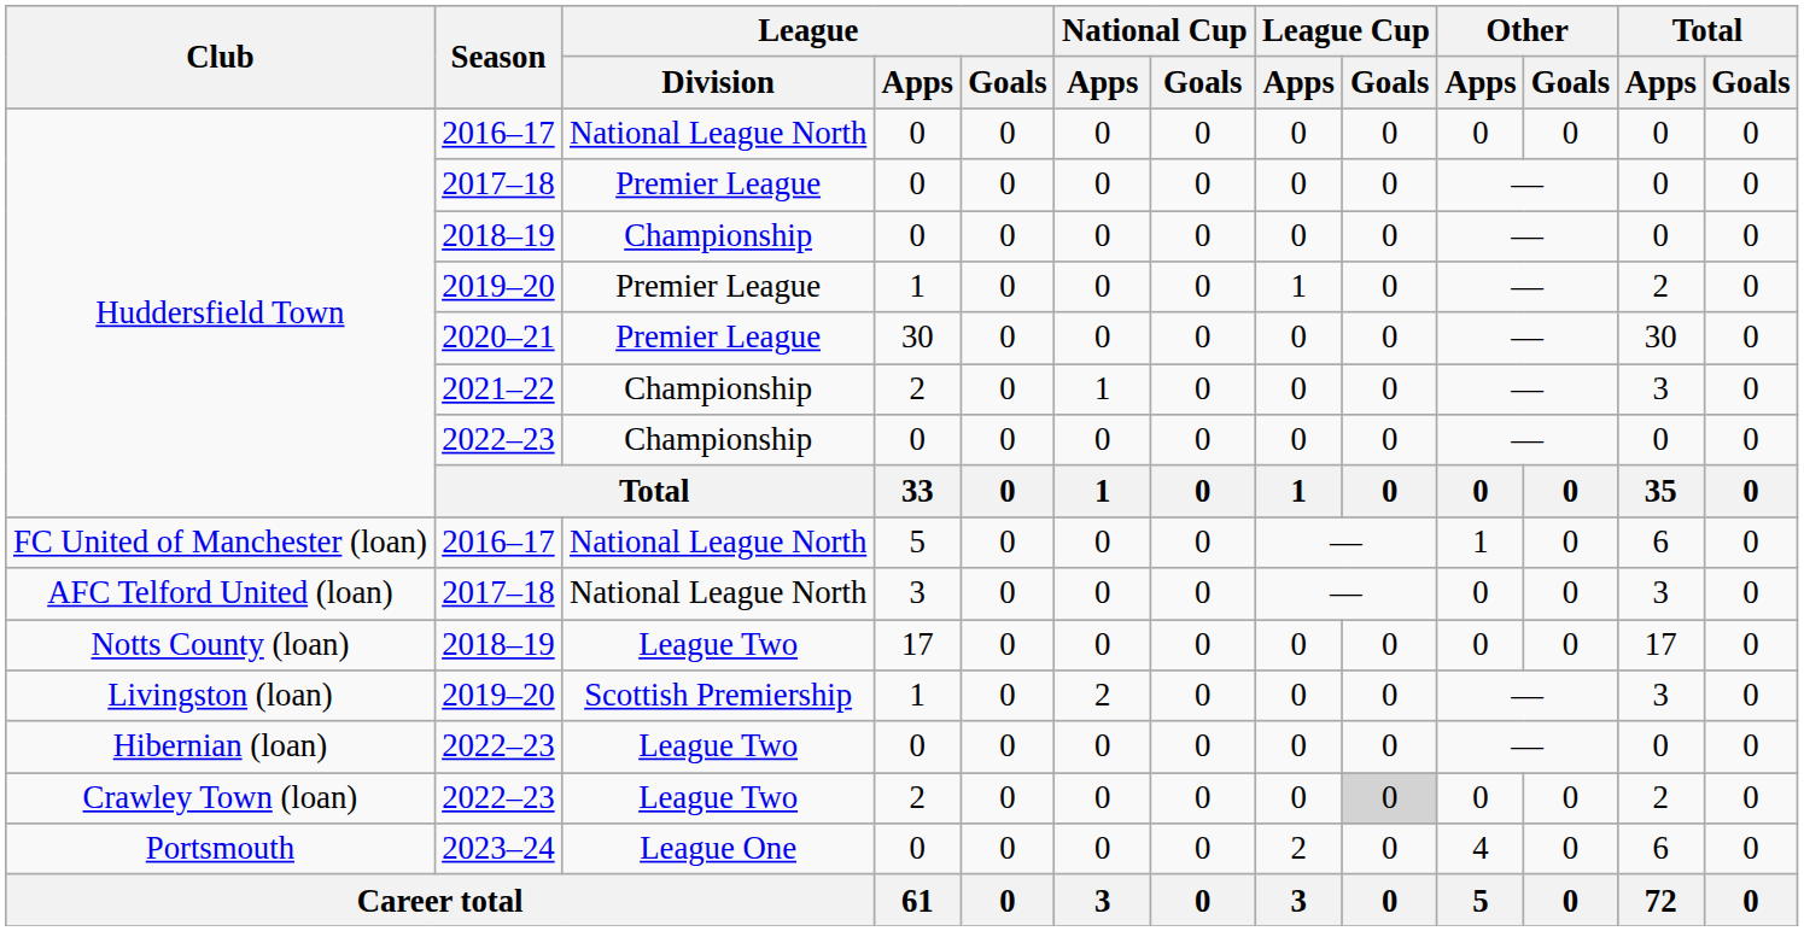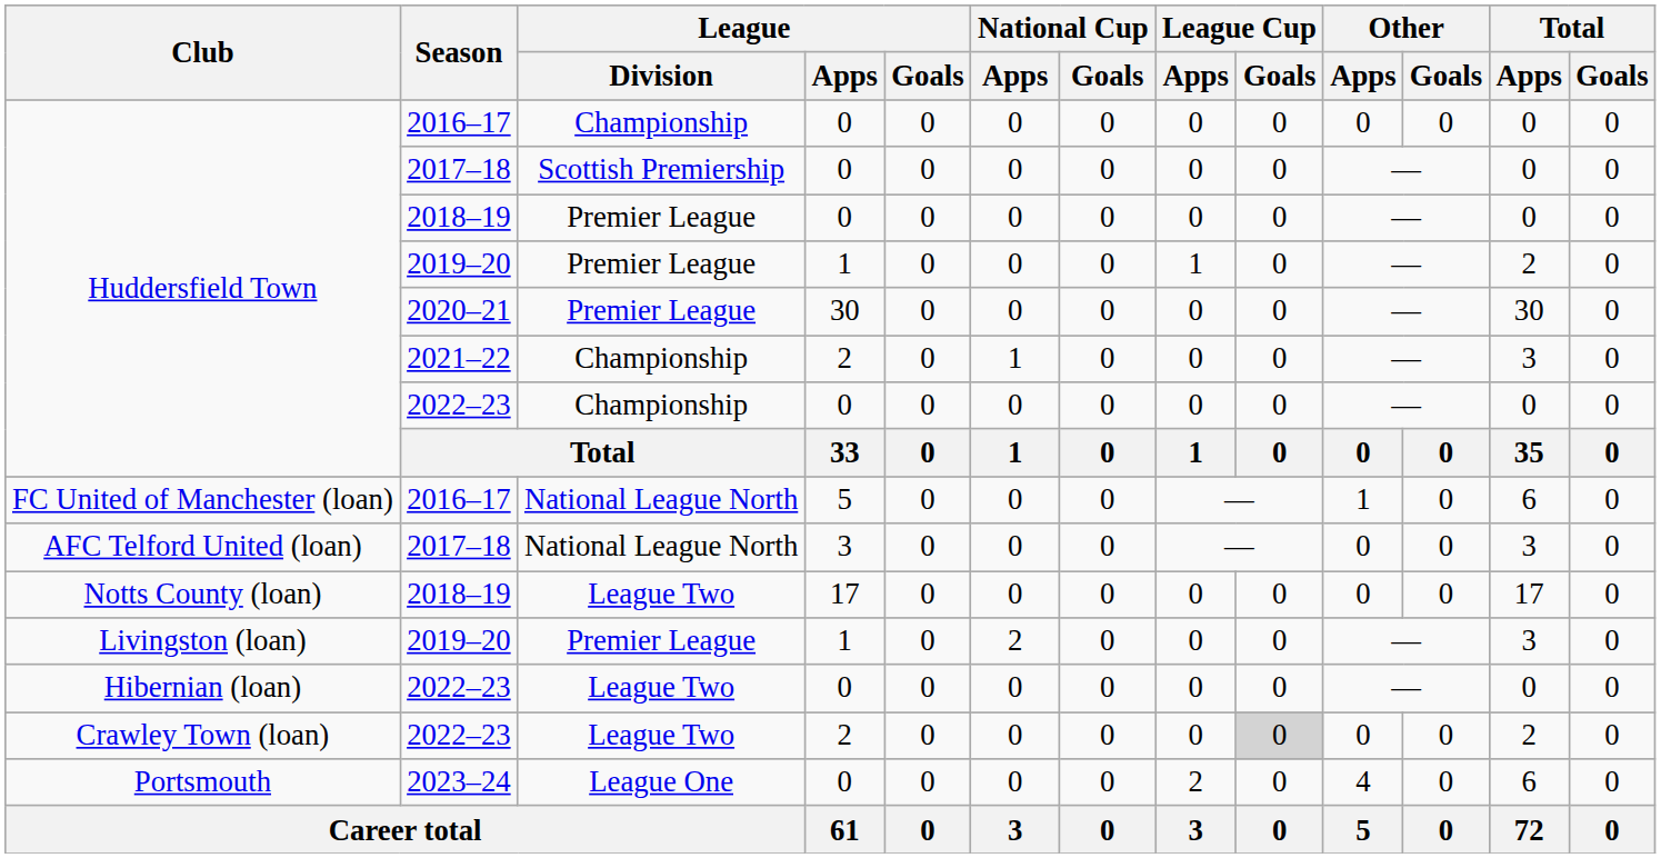Huddersfield Town / 2016–17 | League / Division: National League North -> Championship
Huddersfield Town / 2017–18 | League / Division: Premier League -> Scottish Premiership
Huddersfield Town / 2018–19 | League / Division: Championship -> Premier League
Livingston (loan) | League / Division: Scottish Premiership -> Premier League
